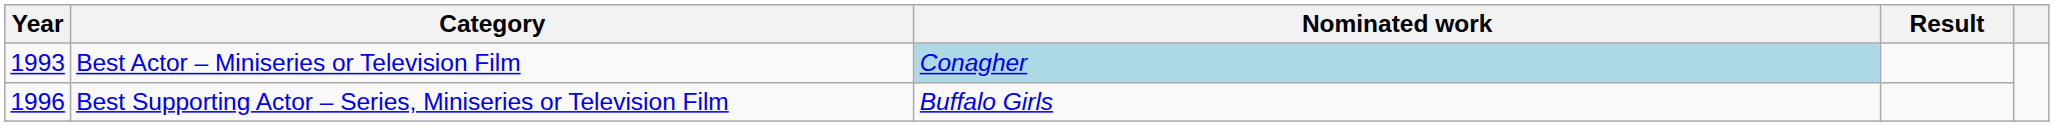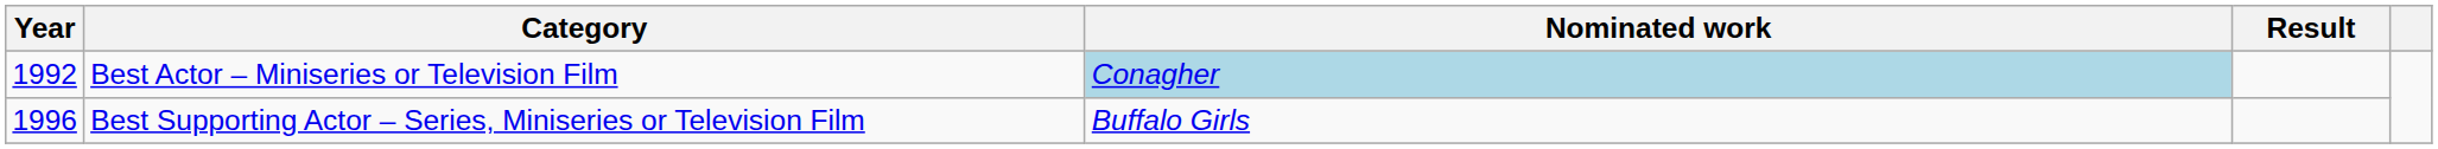Best Actor – Miniseries or Television Film | Year: 1993 -> 1992
